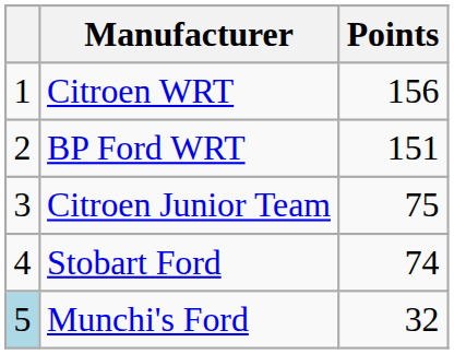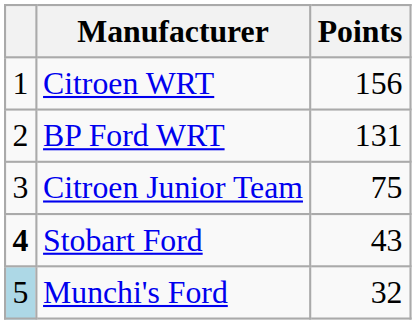BP Ford WRT | Points: 151 -> 131
Stobart Ford | column 1: normal -> bold
Stobart Ford | Points: 74 -> 43
